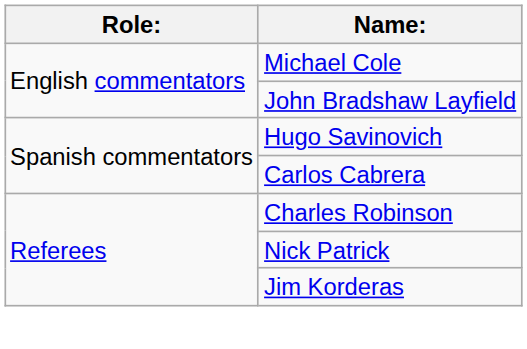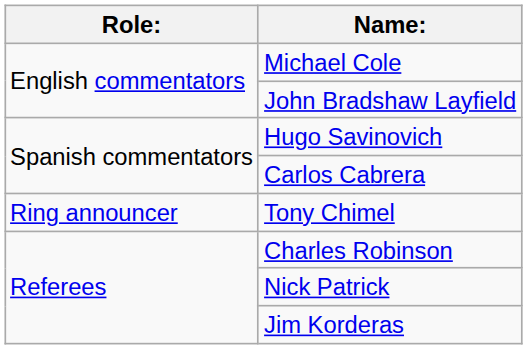+ row: Ring announcer | Tony Chimel
